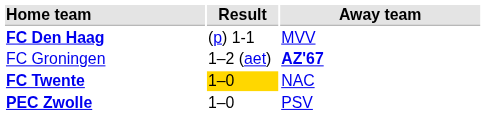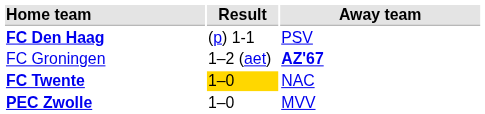FC Den Haag | Away team: MVV -> PSV
PEC Zwolle | Away team: PSV -> MVV
